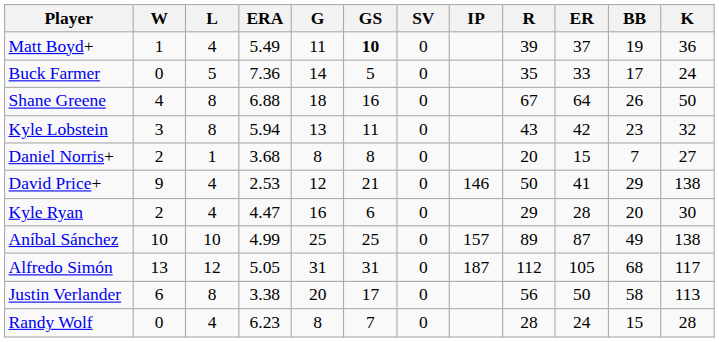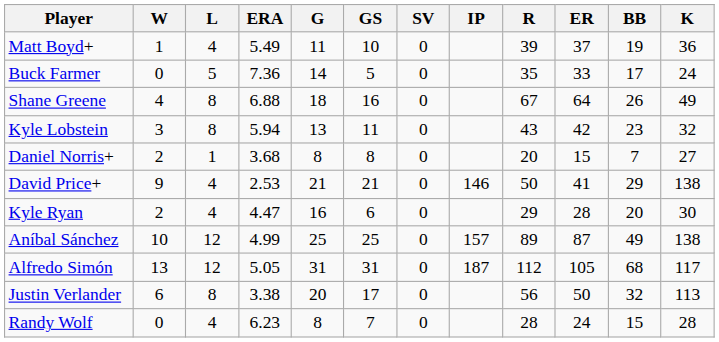Matt Boyd+ | GS: bold -> normal
Shane Greene | K: 50 -> 49
David Price+ | G: 12 -> 21
Aníbal Sánchez | L: 10 -> 12
Justin Verlander | BB: 58 -> 32
